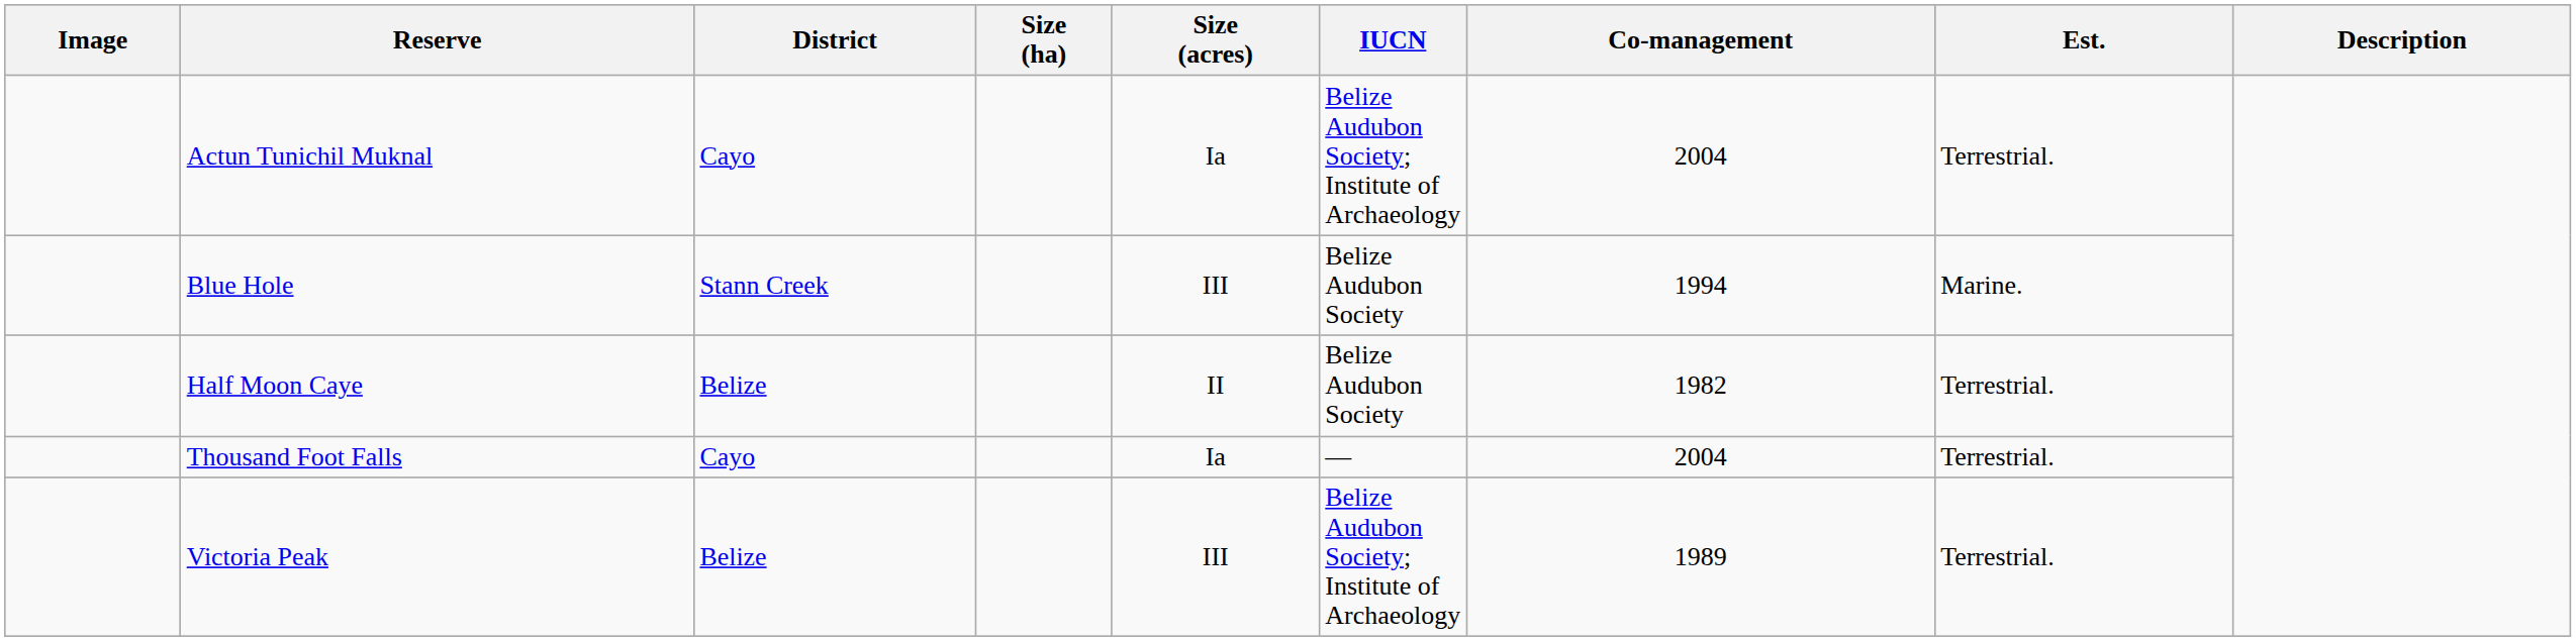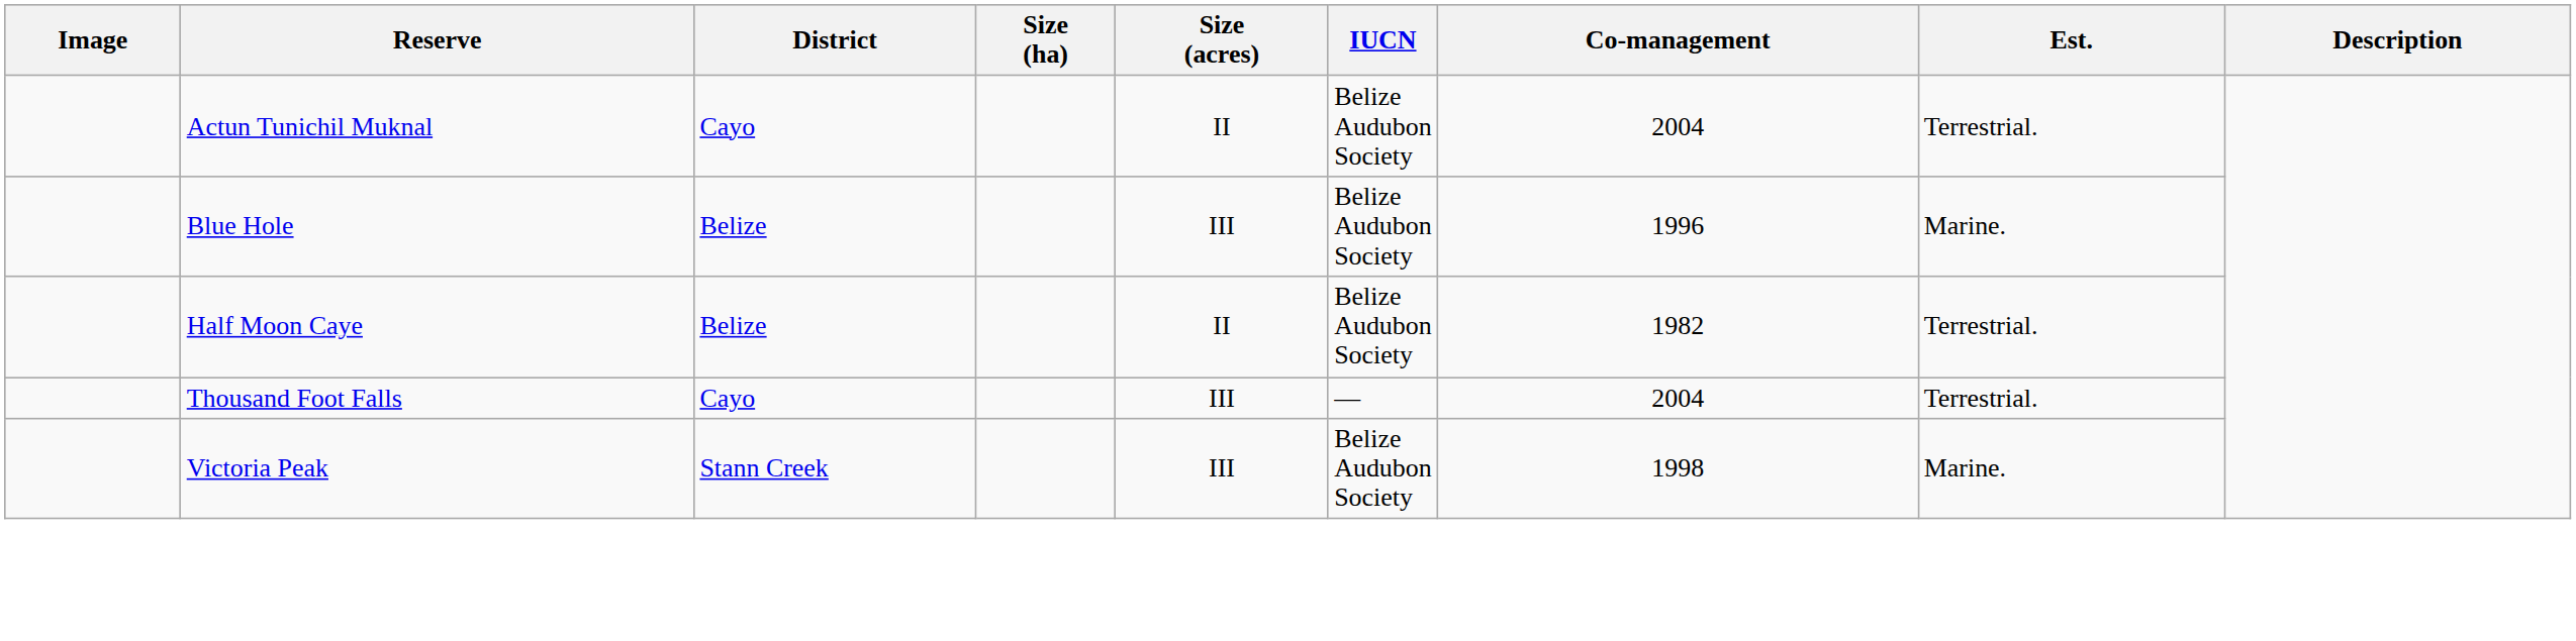Actun Tunichil Muknal | Size (acres): Ia -> II
Actun Tunichil Muknal | IUCN: Belize Audubon Society; Institute of Archaeology -> Belize Audubon Society
Blue Hole | District: Stann Creek -> Belize
Blue Hole | Co-management: 1994 -> 1996
Thousand Foot Falls | Size (acres): Ia -> III
Victoria Peak | District: Belize -> Stann Creek
Victoria Peak | IUCN: Belize Audubon Society; Institute of Archaeology -> Belize Audubon Society
Victoria Peak | Co-management: 1989 -> 1998
Victoria Peak | Est.: Terrestrial. -> Marine.
